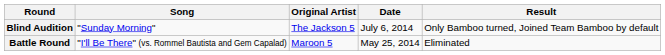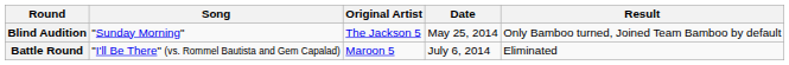Blind Audition | Date: July 6, 2014 -> May 25, 2014
Battle Round | Date: May 25, 2014 -> July 6, 2014
